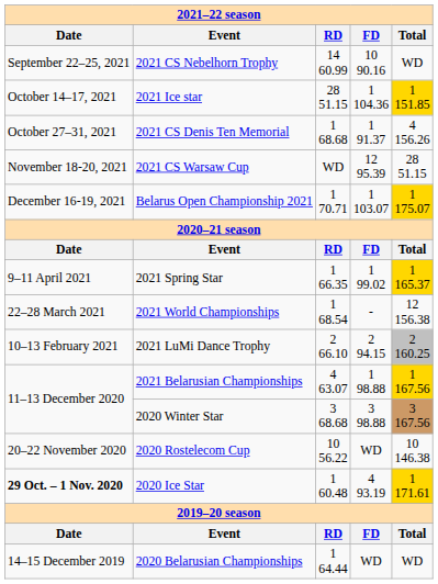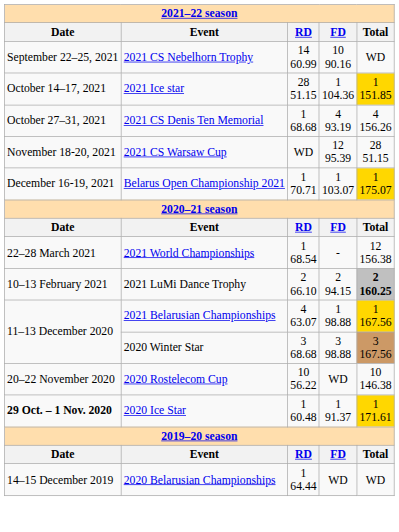2021 CS Denis Ten Memorial | column 4: 1 91.37 -> 4 93.19
- row: 9–11 April 2021 | 2021 Spring Star | 1 66.35 | 1 99.02 | 1 165.37
2021 LuMi Dance Trophy | column 5: normal -> bold
2020 Ice Star | column 4: 4 93.19 -> 1 91.37
